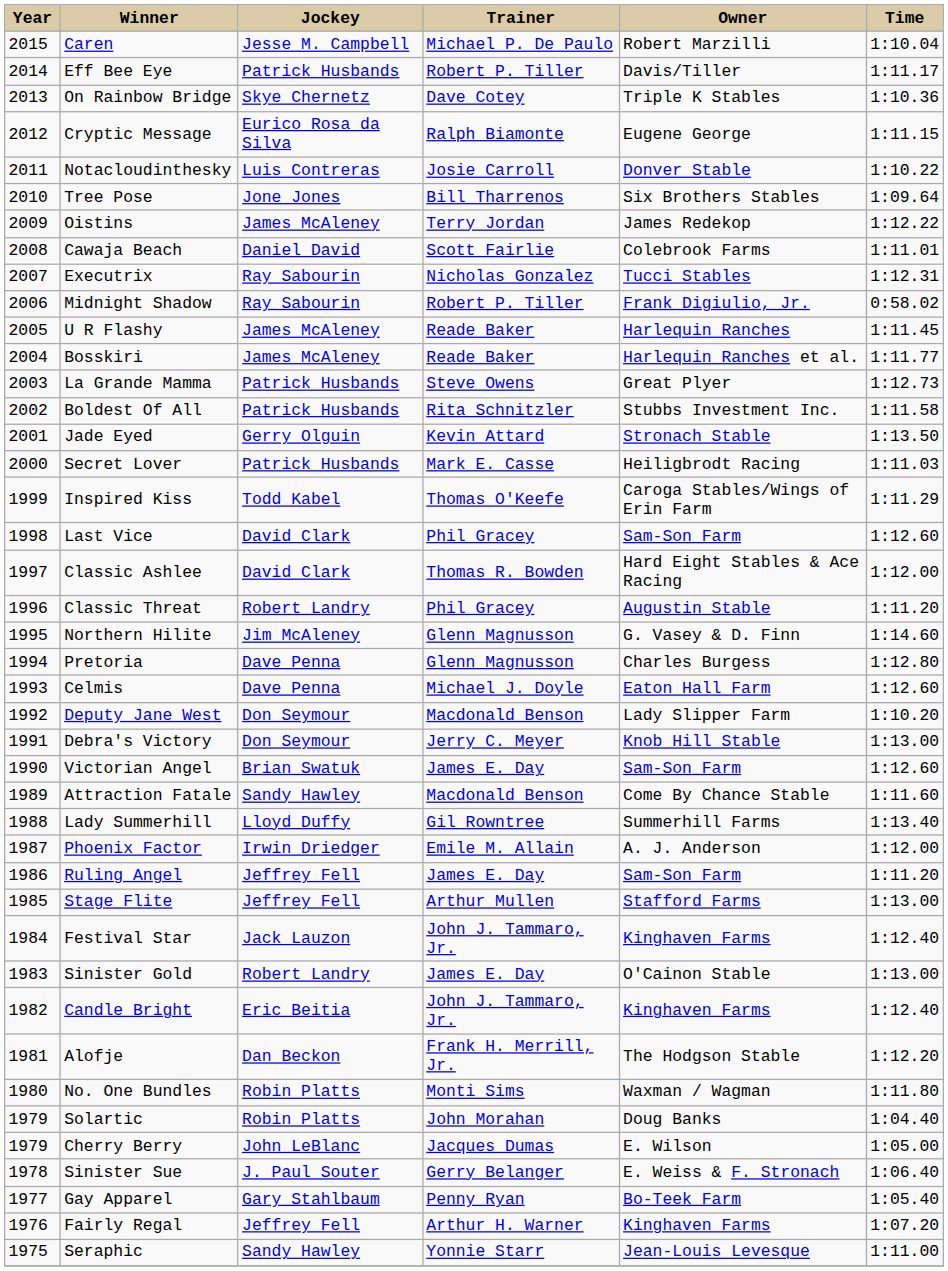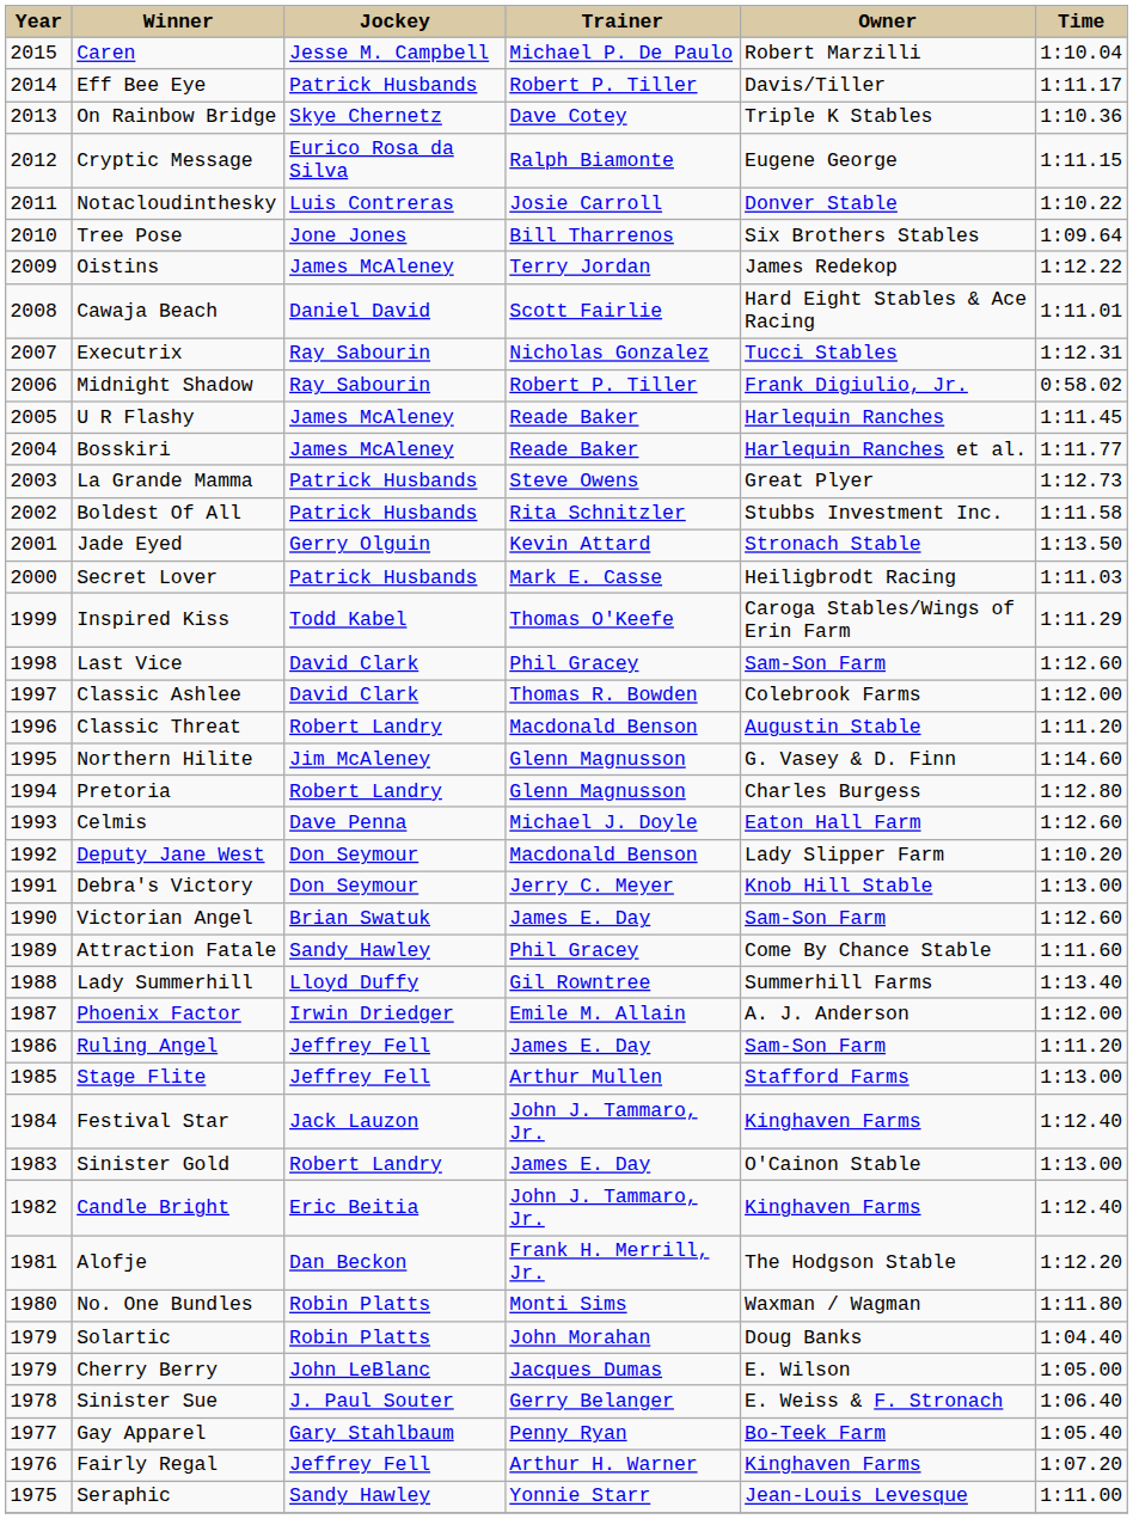Cawaja Beach | Owner: Colebrook Farms -> Hard Eight Stables & Ace Racing
Classic Ashlee | Owner: Hard Eight Stables & Ace Racing -> Colebrook Farms
Classic Threat | Trainer: Phil Gracey -> Macdonald Benson
Pretoria | Jockey: Dave Penna -> Robert Landry
Attraction Fatale | Trainer: Macdonald Benson -> Phil Gracey
